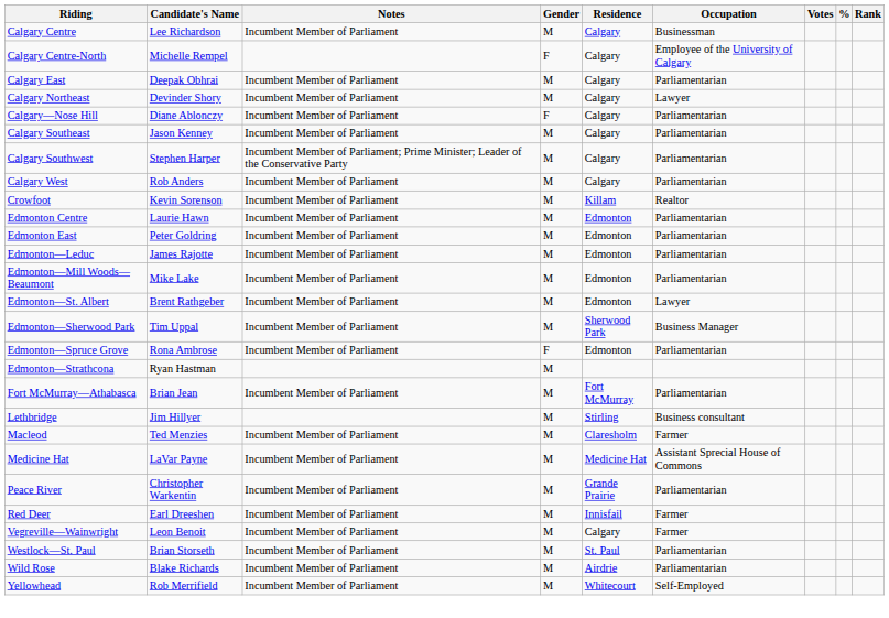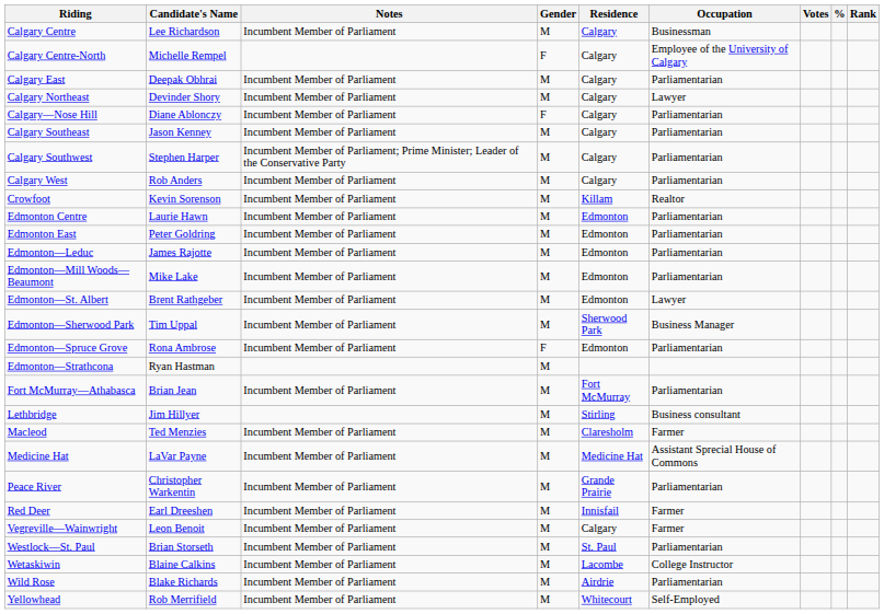+ row: Wetaskiwin | Blaine Calkins | Incumbent Member of Parliament | M | Lacombe | College Instructor
